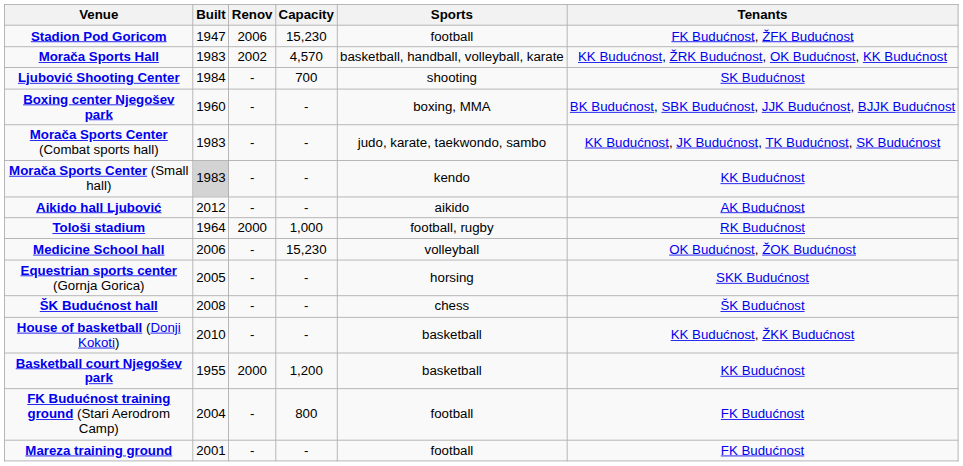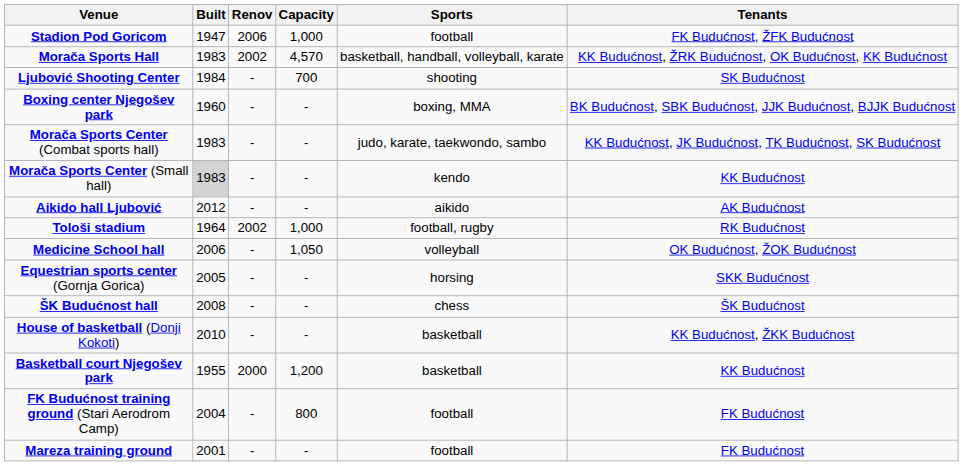Stadion Pod Goricom | Capacity: 15,230 -> 1,000
Tološi stadium | Renov: 2000 -> 2002
Medicine School hall | Capacity: 15,230 -> 1,050
